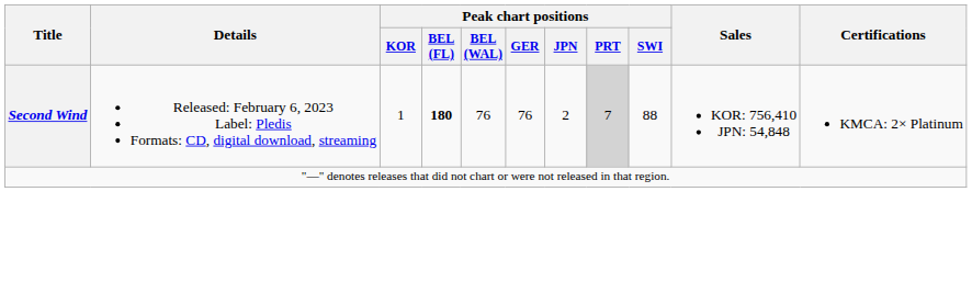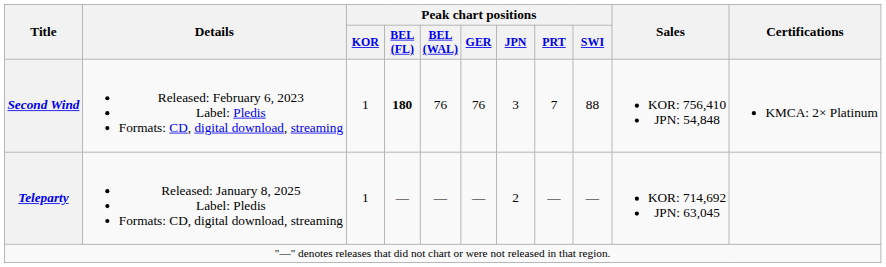Second Wind | Peak chart positions / JPN: 2 -> 3
Second Wind | Peak chart positions / PRT: lightgrey background -> no background
+ row: Teleparty | Released: January 8, 2025 Label: Pledis Formats: CD, digital download, streaming | 1 | — | — | — | 2 | — | — | KOR: 714,692 JPN: 63,045
